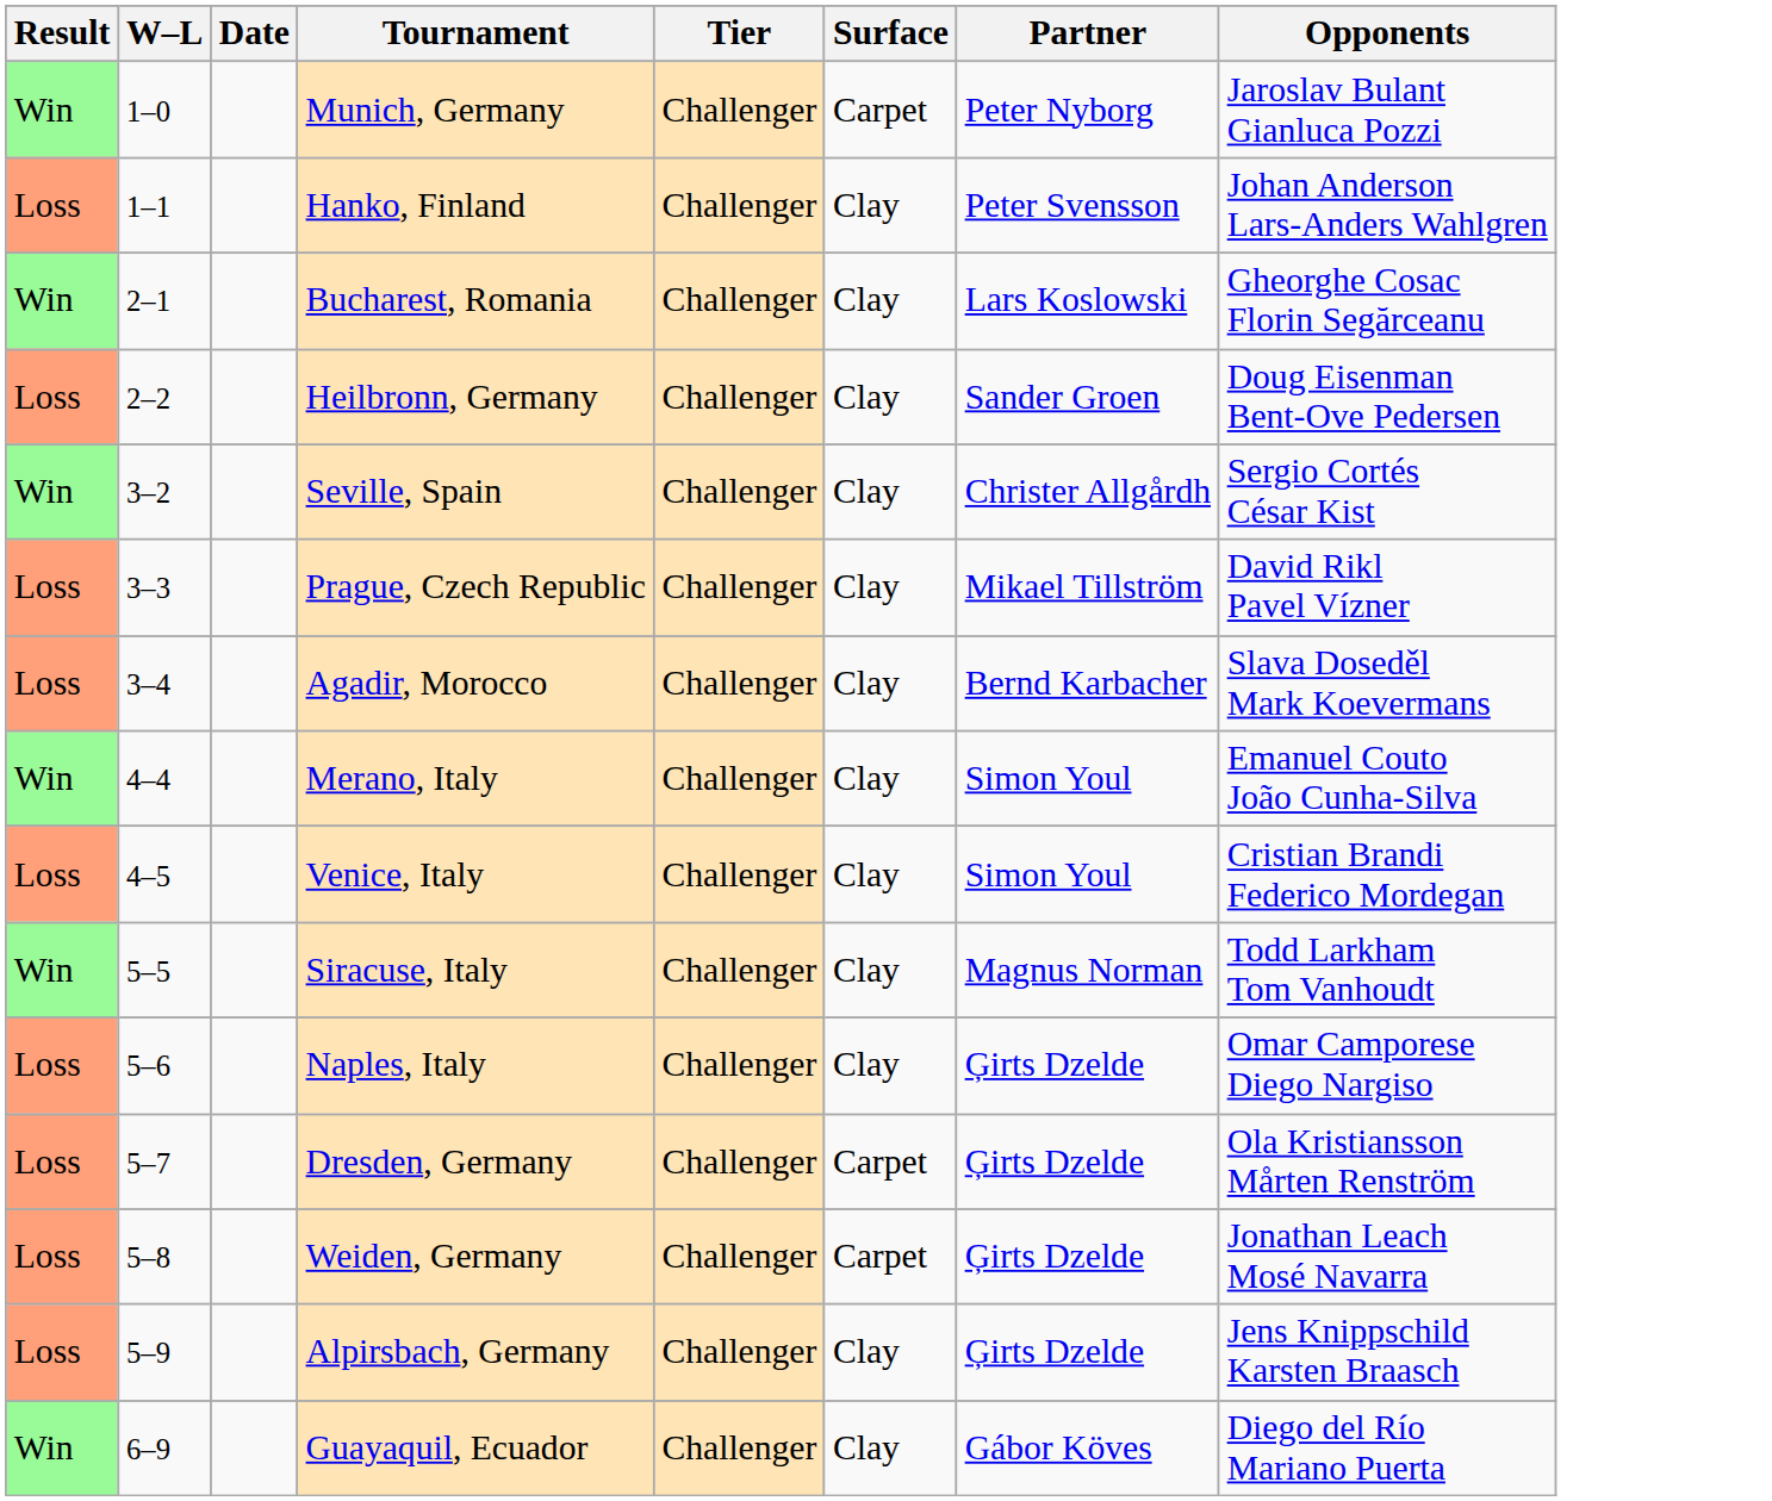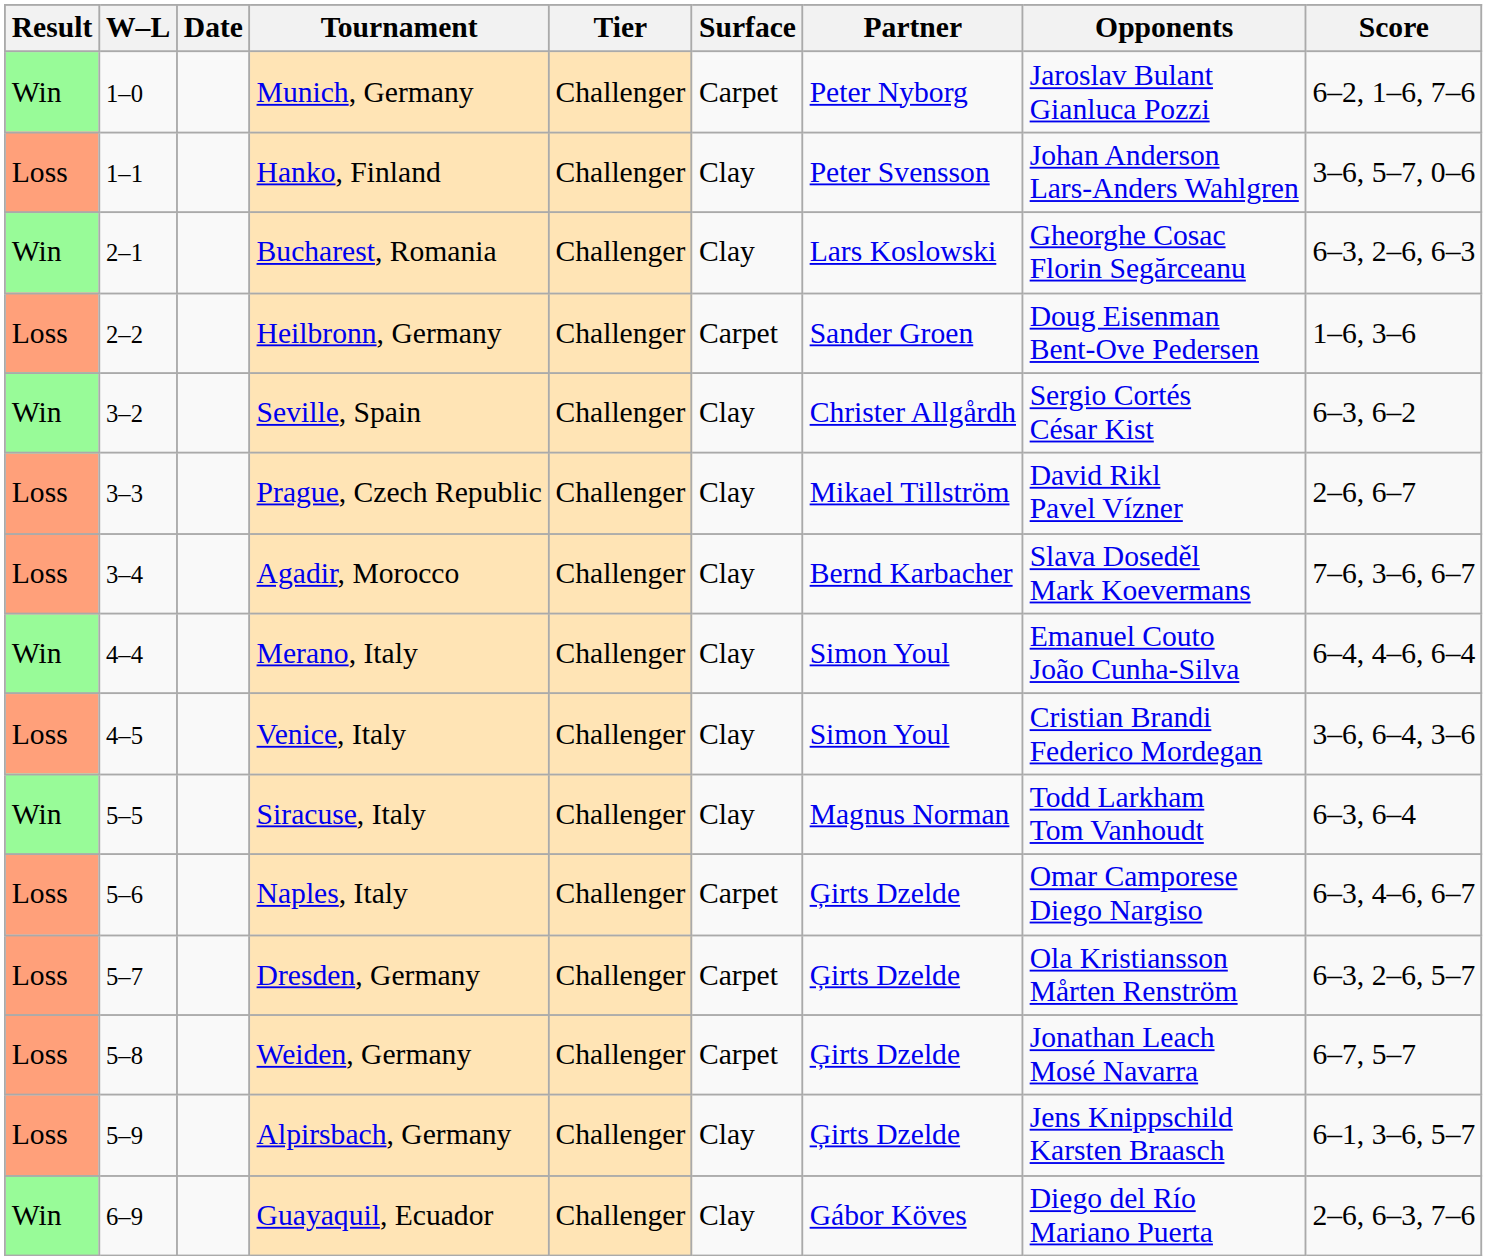+ column: Score | 6–2, 1–6, 7–6 | 3–6, 5–7, 0–6 | 6–3, 2–6, 6–3 | 1–6, 3–6 | 6–3, 6–2 | 2–6, 6–7 | 7–6, 3–6, 6–7 | 6–4, 4–6, 6–4 | 3–6, 6–4, 3–6 | 6–3, 6–4 | 6–3, 4–6, 6–7 | 6–3, 2–6, 5–7 | 6–7, 5–7 | 6–1, 3–6, 5–7 | 2–6, 6–3, 7–6
Heilbronn, Germany | Surface: Clay -> Carpet
Naples, Italy | Surface: Clay -> Carpet
